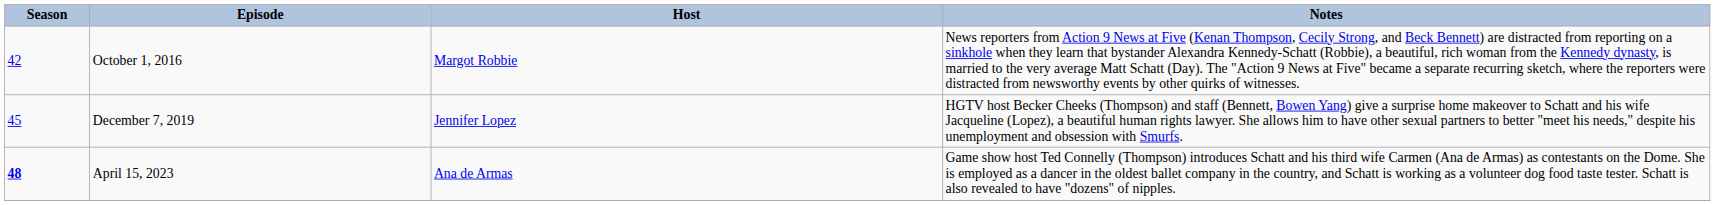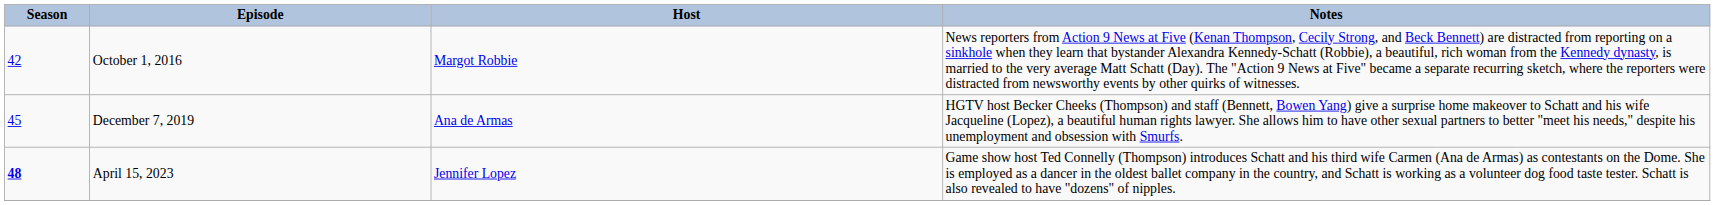December 7, 2019 | Host: Jennifer Lopez -> Ana de Armas
April 15, 2023 | Host: Ana de Armas -> Jennifer Lopez
